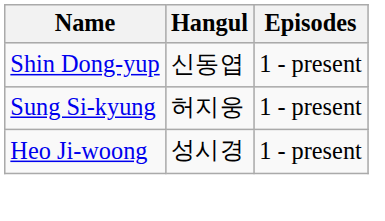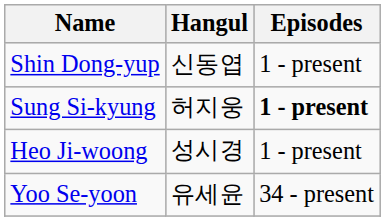Sung Si-kyung | Episodes: normal -> bold
+ row: Yoo Se-yoon | 유세윤 | 34 - present
